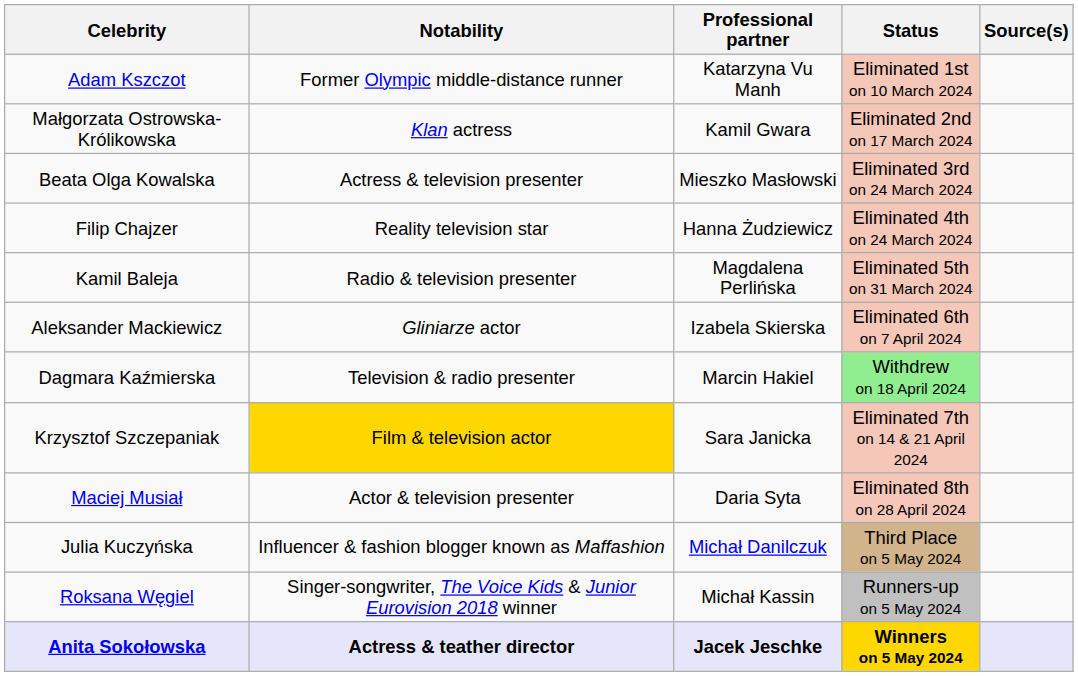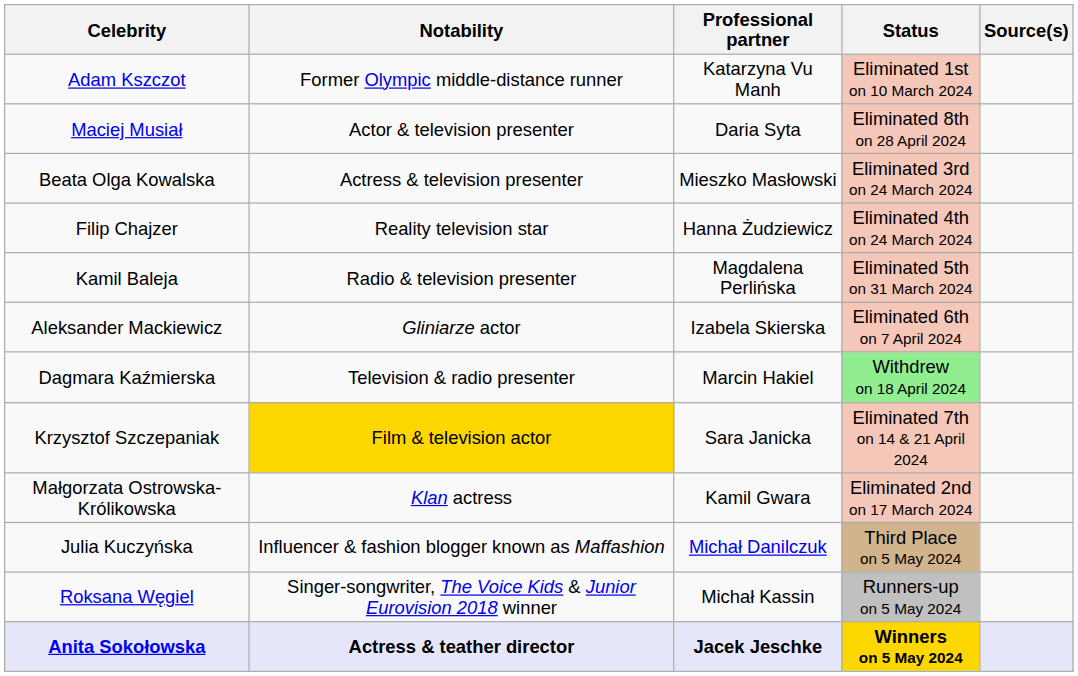rows swapped: Małgorzata Ostrowska-Królikowska <-> Maciej Musiał
